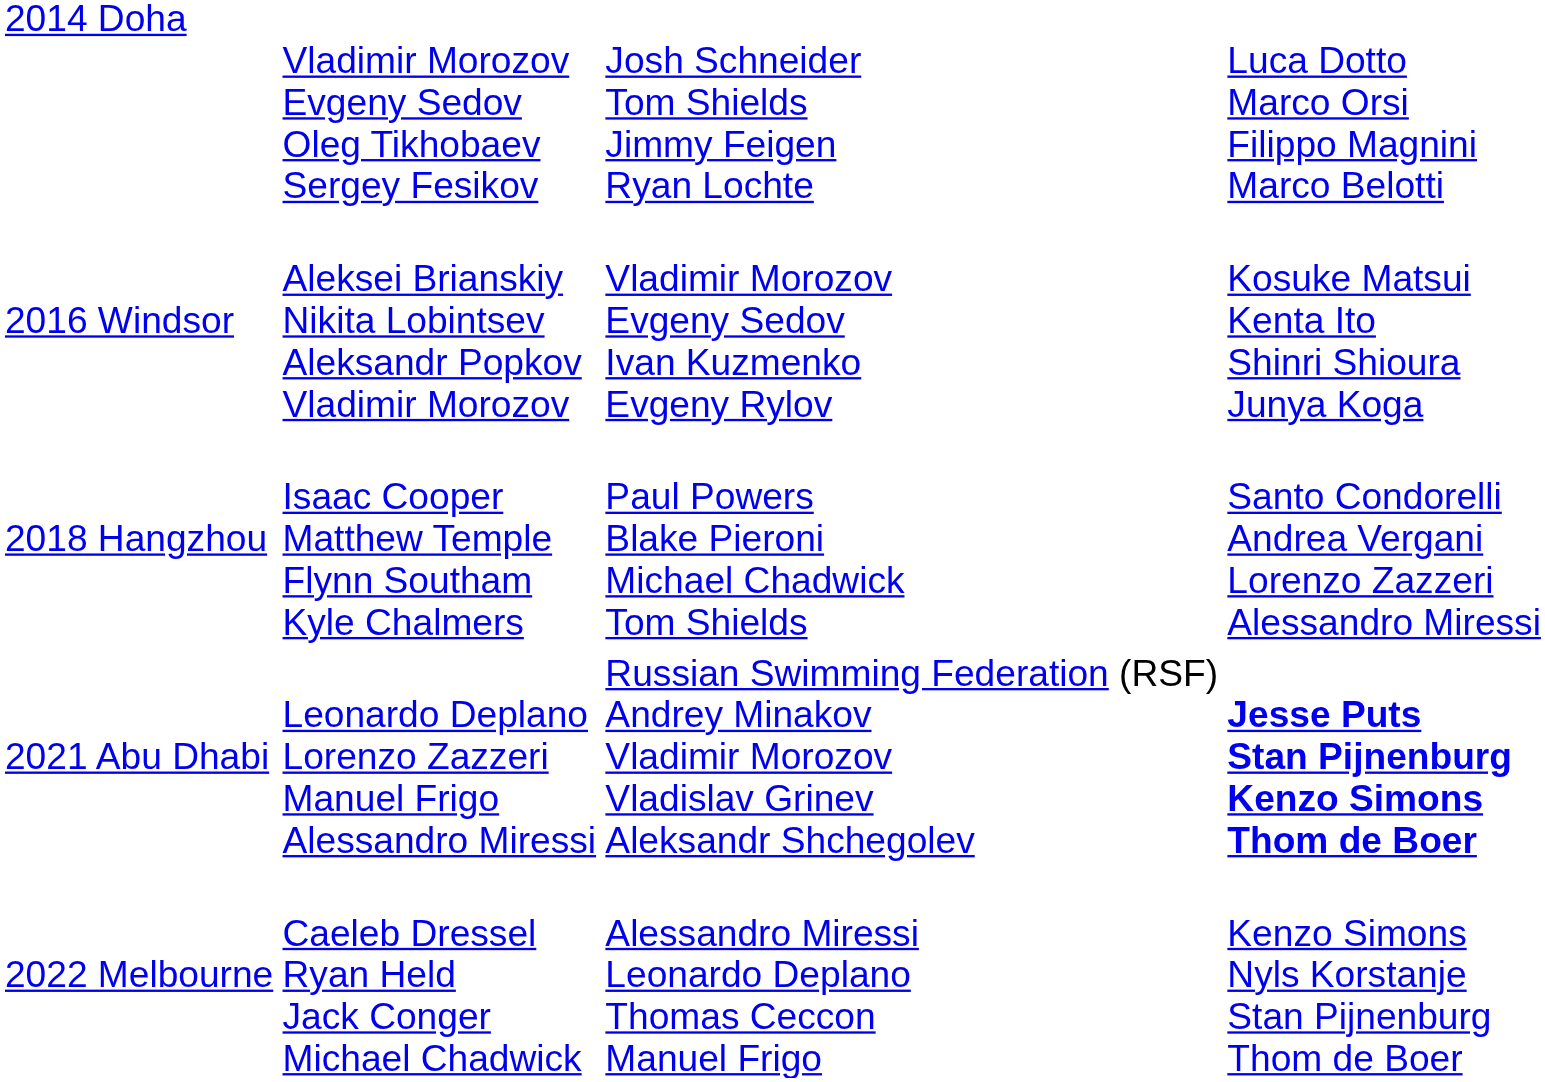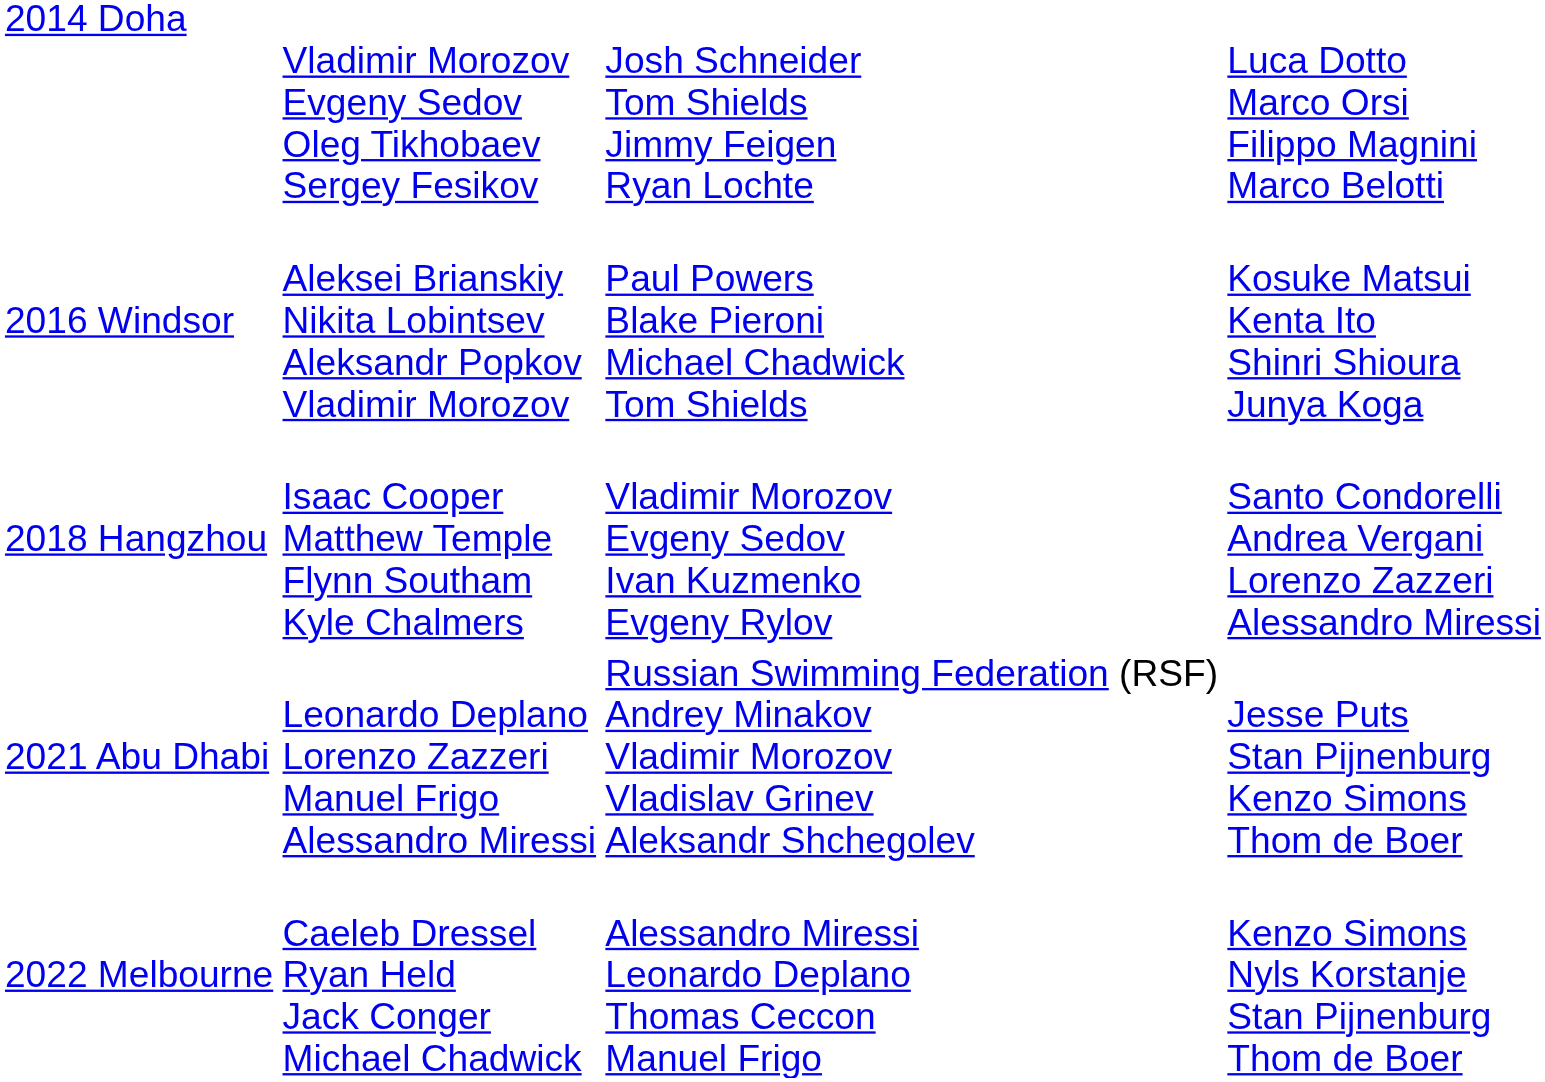2016 Windsor | column 3: Vladimir Morozov Evgeny Sedov Ivan Kuzmenko Evgeny Rylov -> Paul Powers Blake Pieroni Michael Chadwick Tom Shields
2018 Hangzhou | column 3: Paul Powers Blake Pieroni Michael Chadwick Tom Shields -> Vladimir Morozov Evgeny Sedov Ivan Kuzmenko Evgeny Rylov
2021 Abu Dhabi | column 4: bold -> normal
